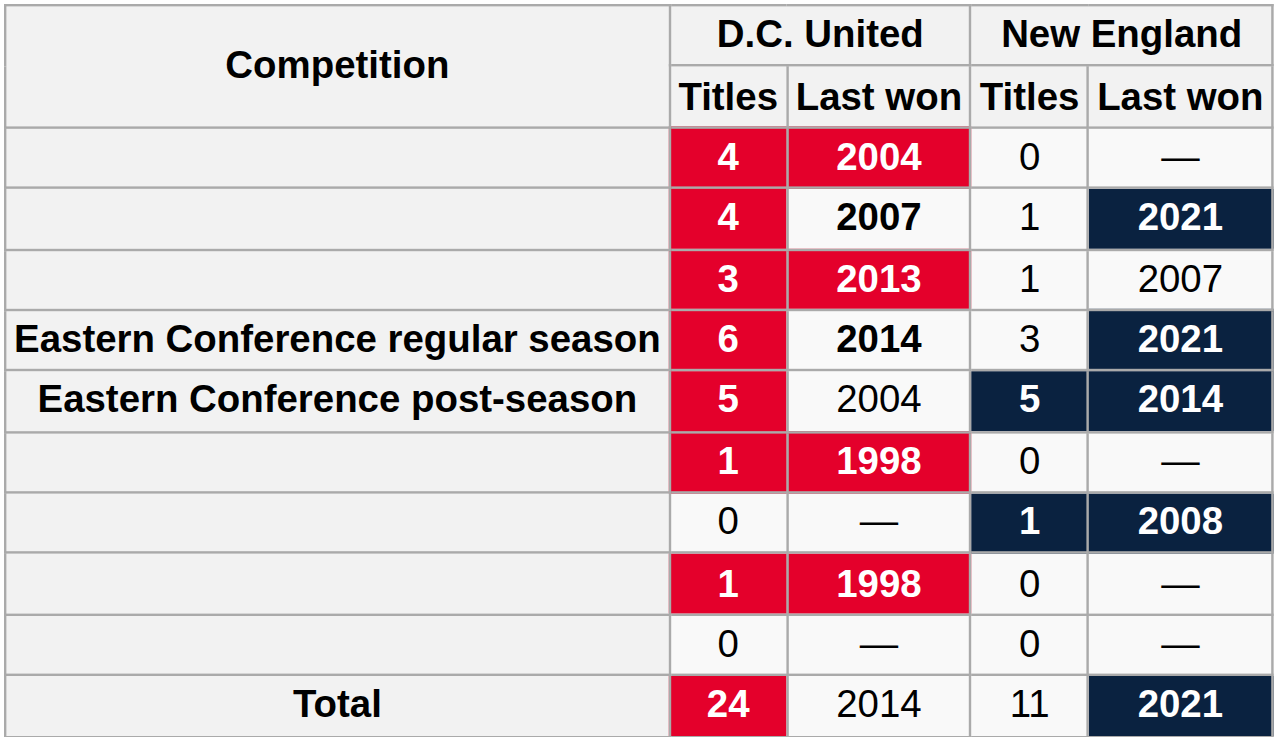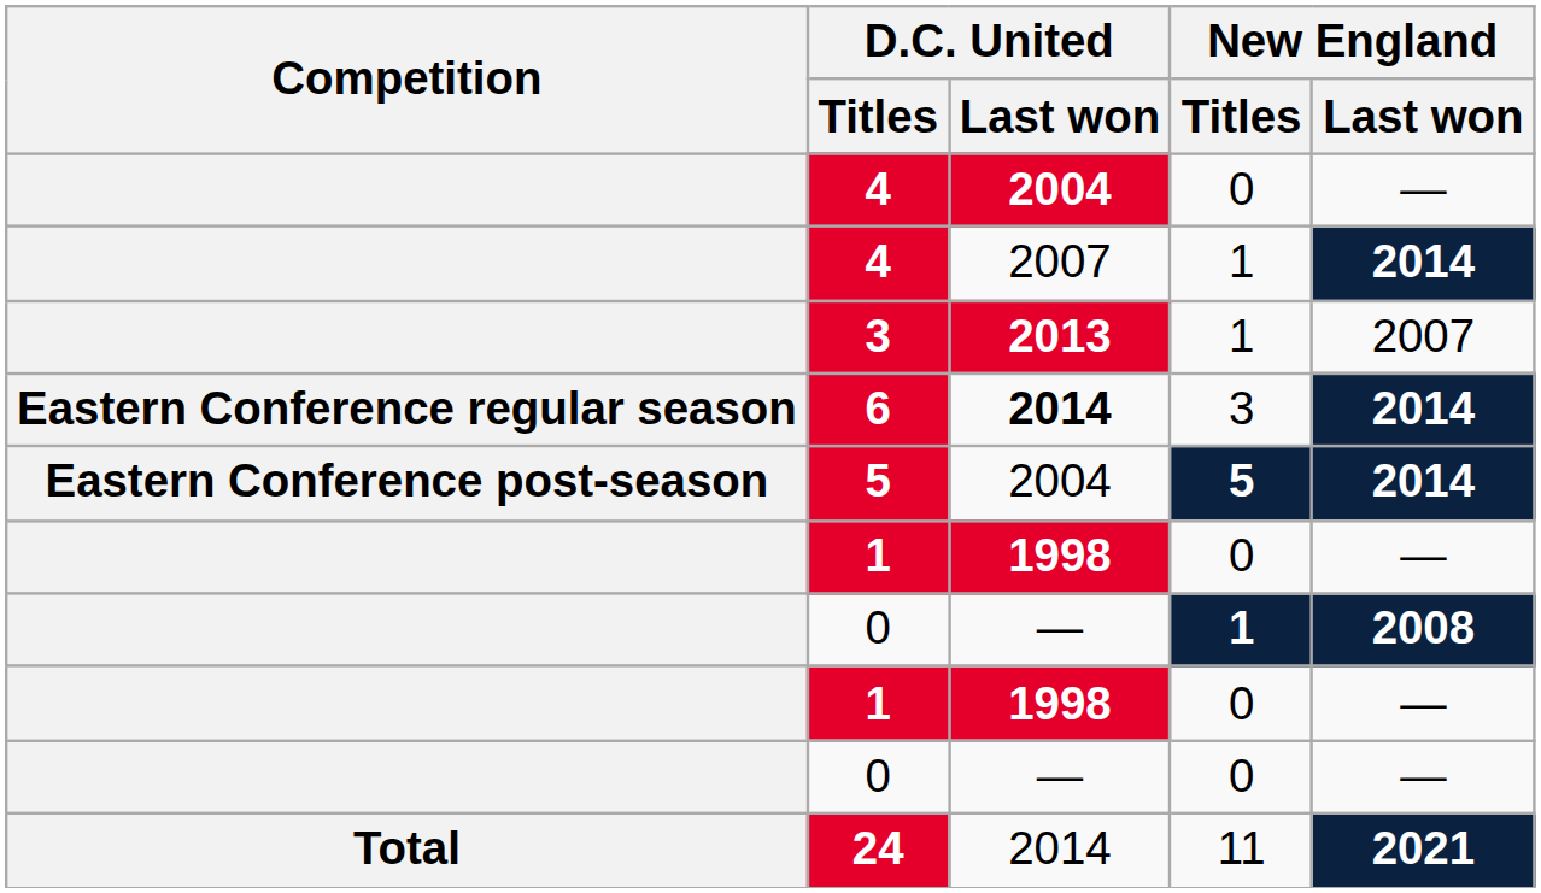4 / 1 | D.C. United / Last won: bold -> normal
4 / 1 | New England / Last won: 2021 -> 2014
6 | New England / Last won: 2021 -> 2014
